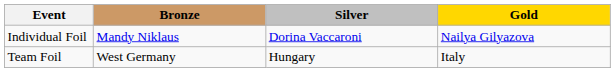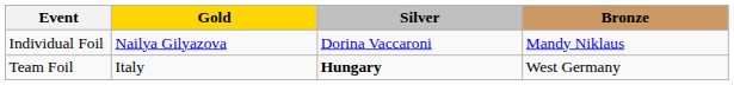columns swapped: Gold <-> Bronze
Team Foil | Silver: normal -> bold
